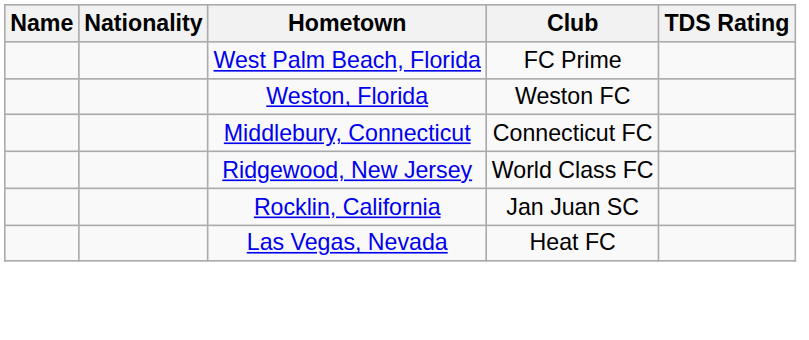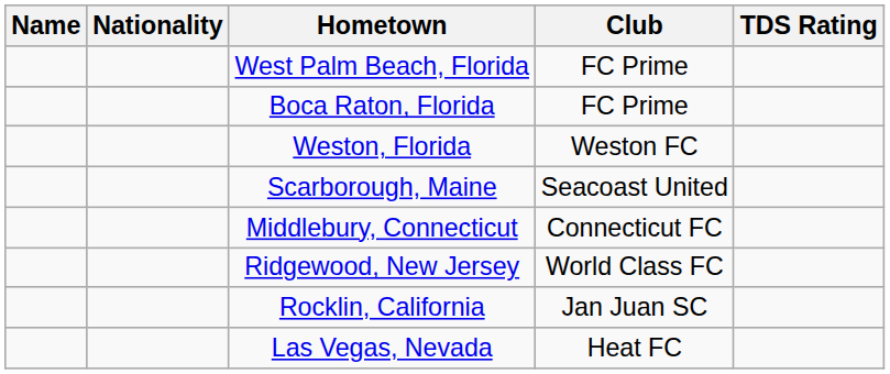+ row: Boca Raton, Florida | FC Prime
+ row: Scarborough, Maine | Seacoast United
